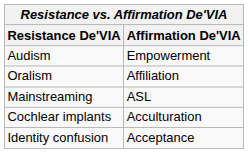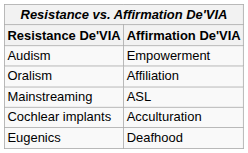- row: Identity confusion | Acceptance
+ row: Eugenics | Deafhood
